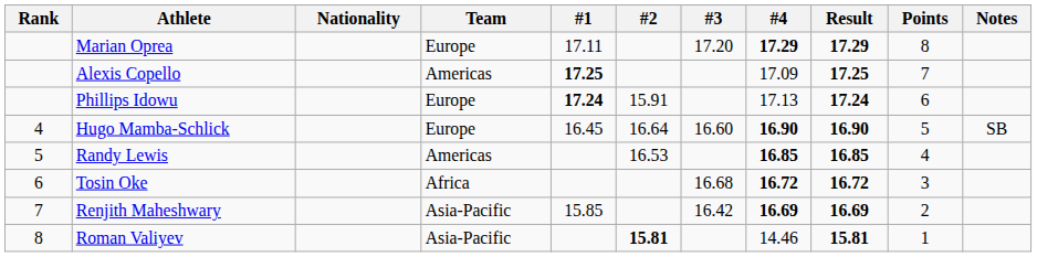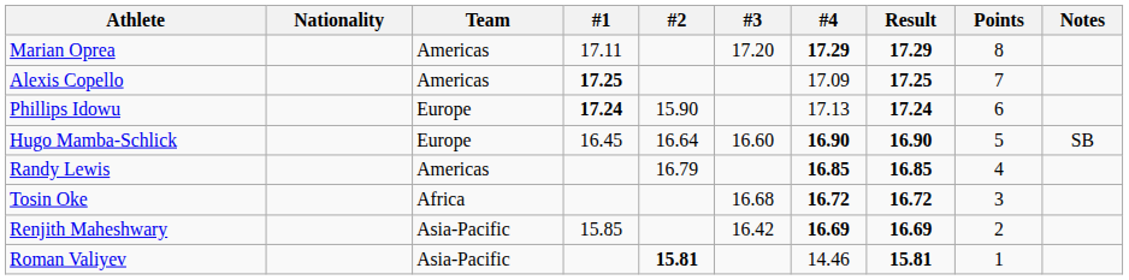- column: Rank | 4 | 5 | 6 | 7 | 8
Marian Oprea | Team: Europe -> Americas
Phillips Idowu | #2: 15.91 -> 15.90
Randy Lewis | #2: 16.53 -> 16.79
